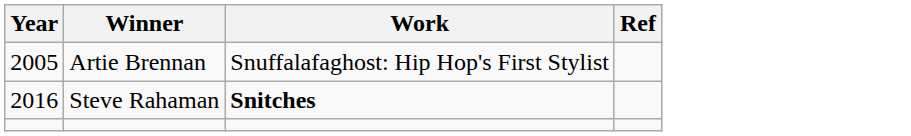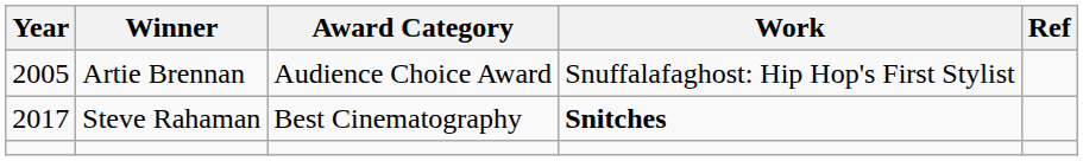+ column: Award Category | Audience Choice Award | Best Cinematography
Steve Rahaman | Year: 2016 -> 2017
